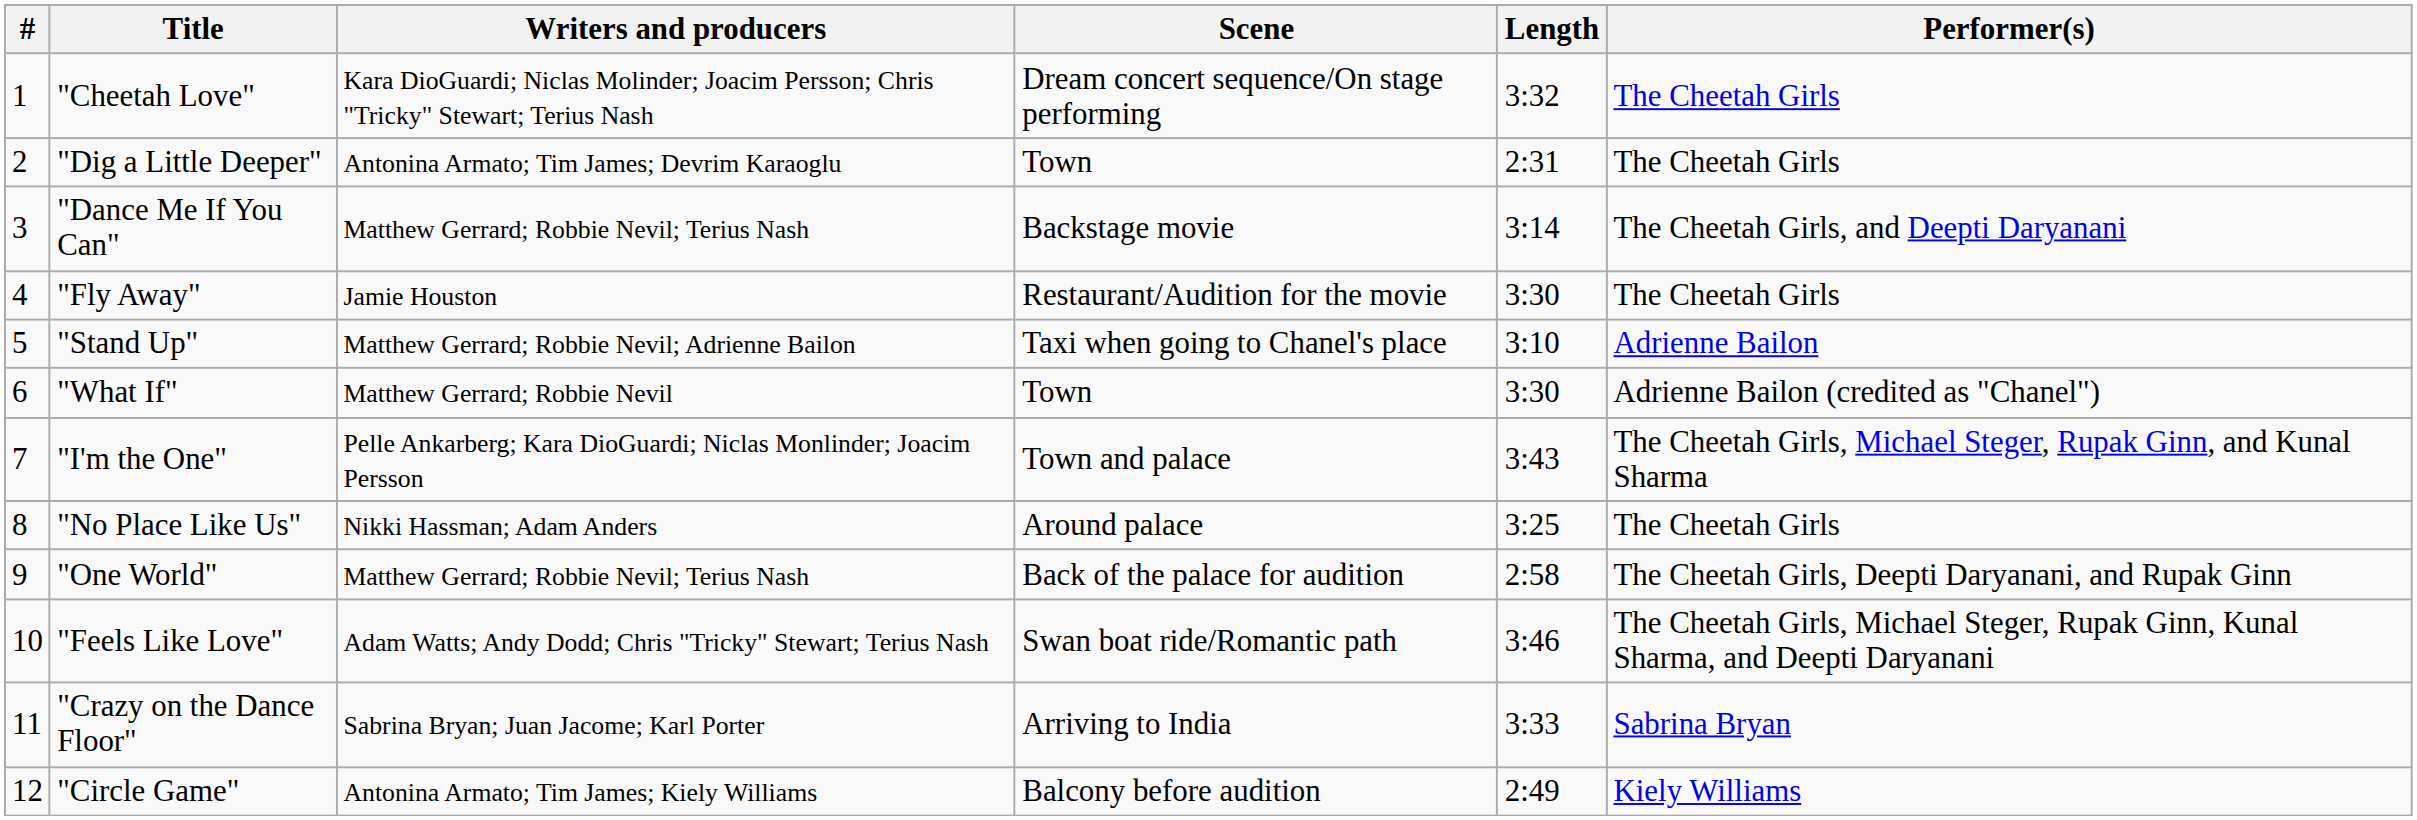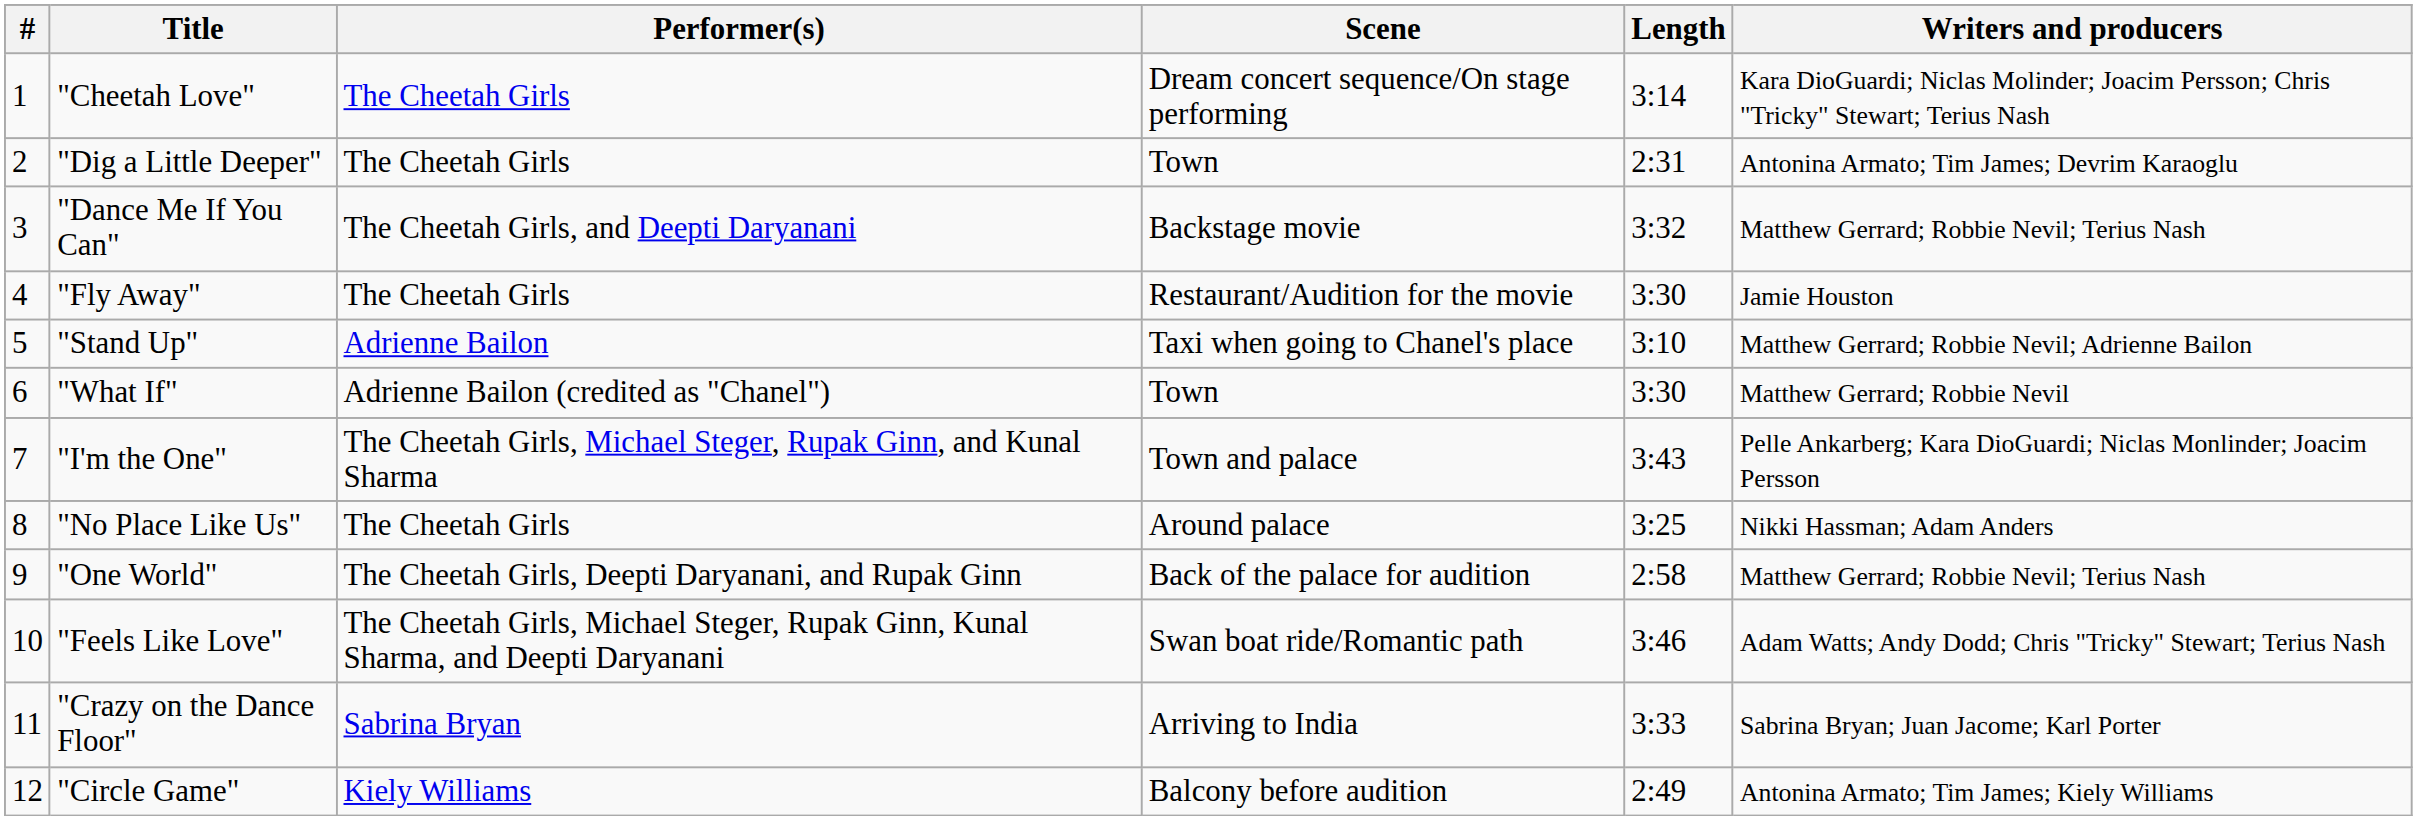columns swapped: Performer(s) <-> Writers and producers
"Cheetah Love" | Length: 3:32 -> 3:14
"Dance Me If You Can" | Length: 3:14 -> 3:32
